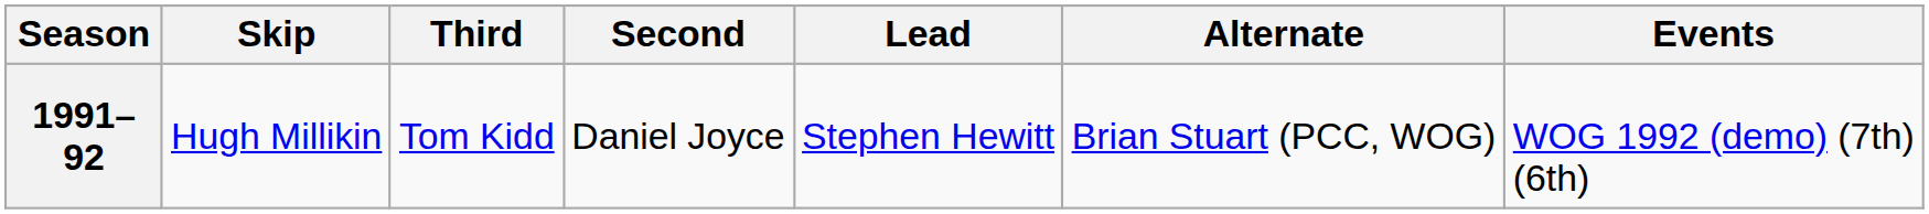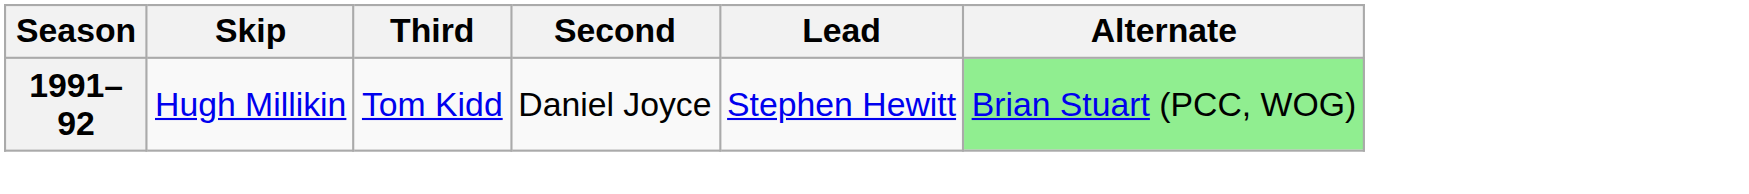- column: Events | WOG 1992 (demo) (7th) (6th)
1991–92 | Alternate: no background -> lightgreen background
